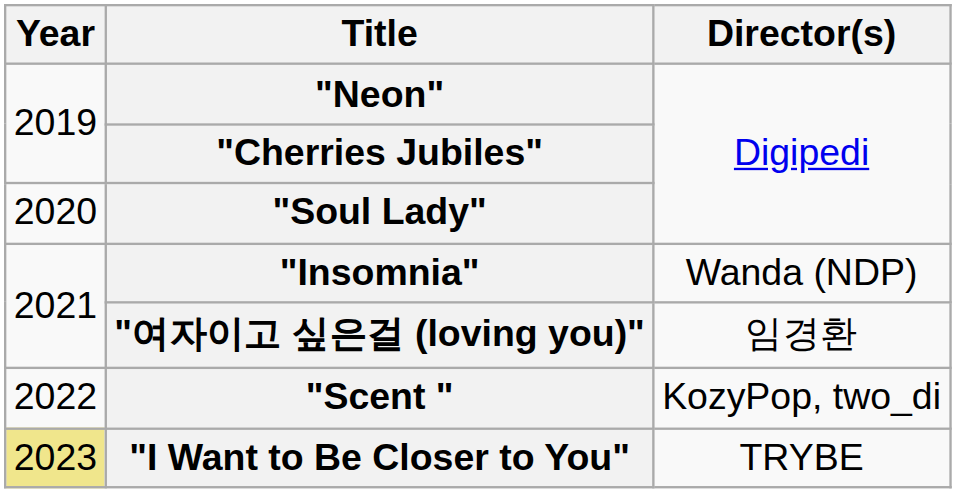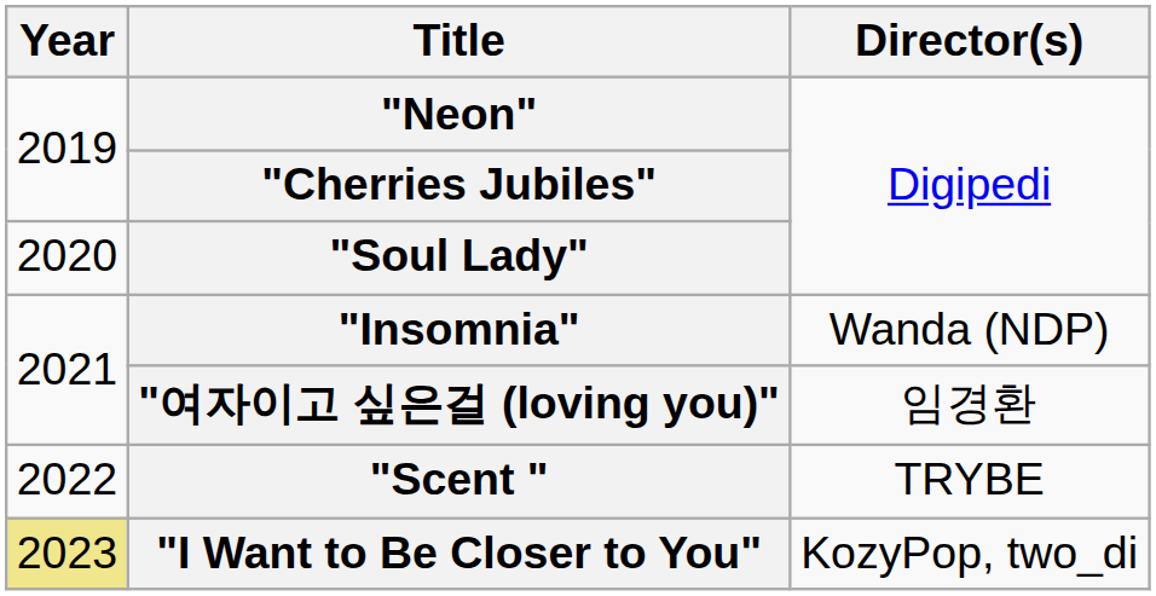"Scent " | Director(s): KozyPop, two_di -> TRYBE
"I Want to Be Closer to You" | Director(s): TRYBE -> KozyPop, two_di
